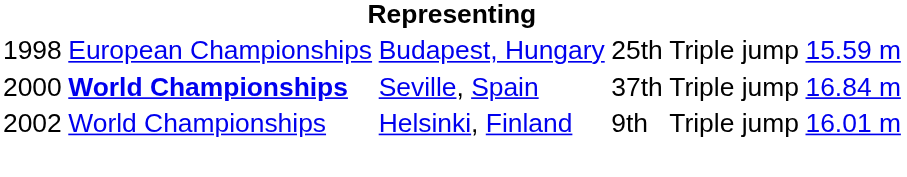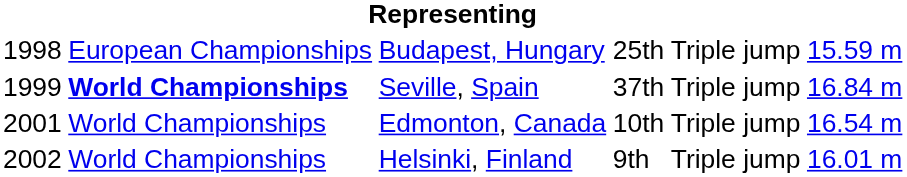Seville, Spain | column 1: 2000 -> 1999
+ row: 2001 | World Championships | Edmonton, Canada | 10th | Triple jump | 16.54 m
